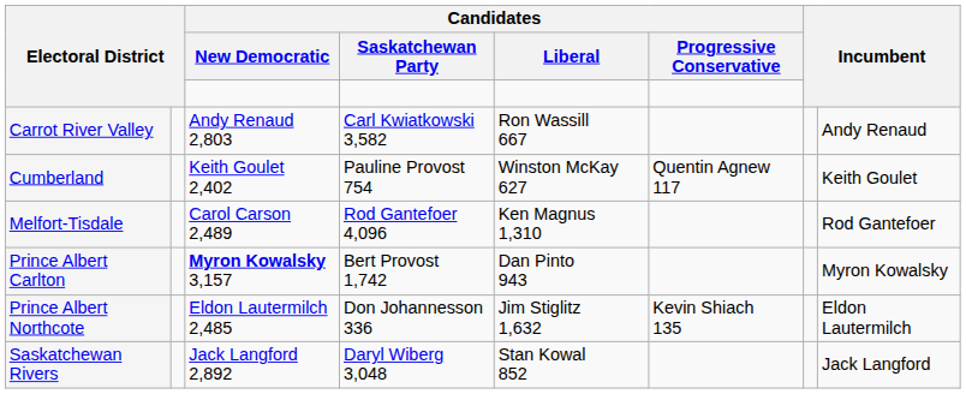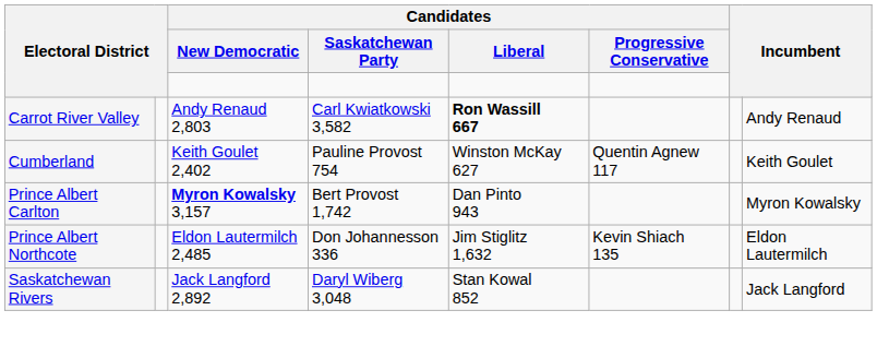Carrot River Valley | Candidates / Liberal: normal -> bold
- row: Melfort-Tisdale | Carol Carson 2,489 | Rod Gantefoer 4,096 | Ken Magnus 1,310 | Rod Gantefoer
